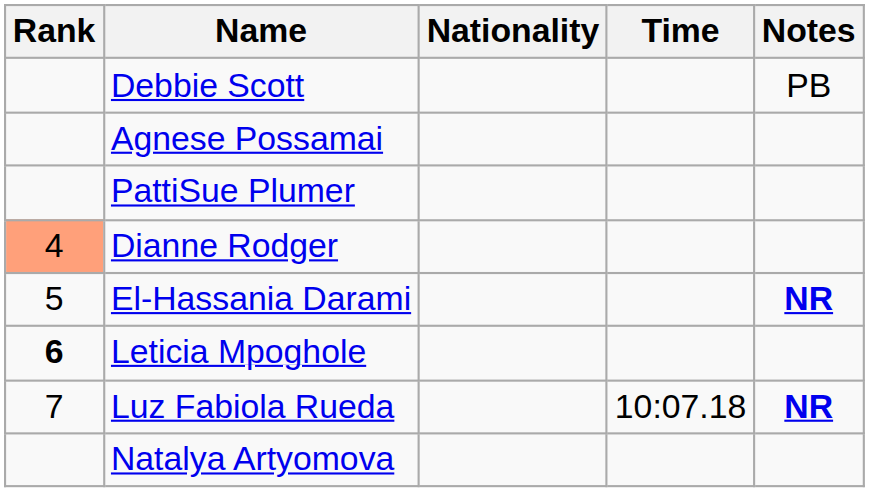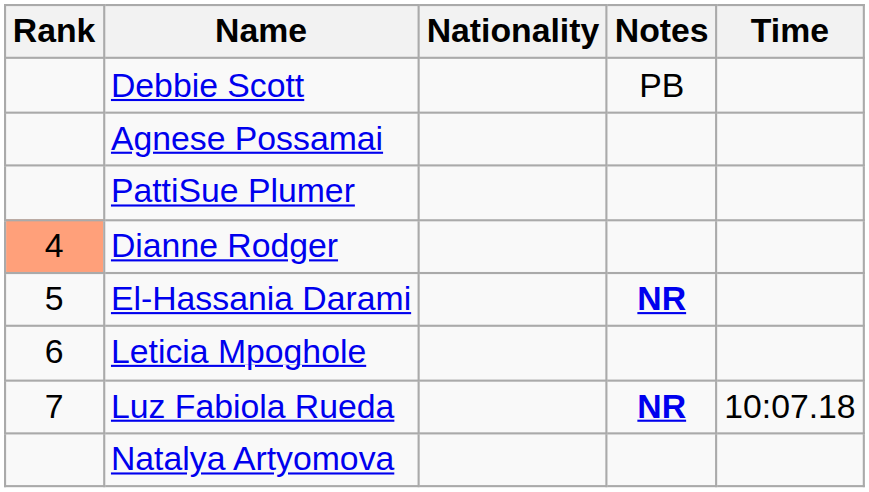columns swapped: Time <-> Notes
Leticia Mpoghole | Rank: bold -> normal
